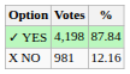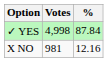✓ YES | Votes: 4,198 -> 4,998
